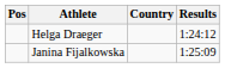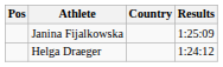rows swapped: Helga Draeger <-> Janina Fijalkowska
